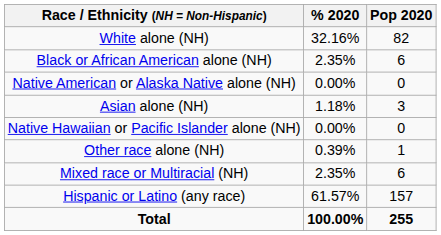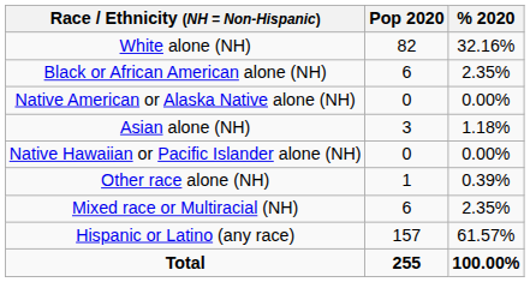columns swapped: Pop 2020 <-> % 2020
